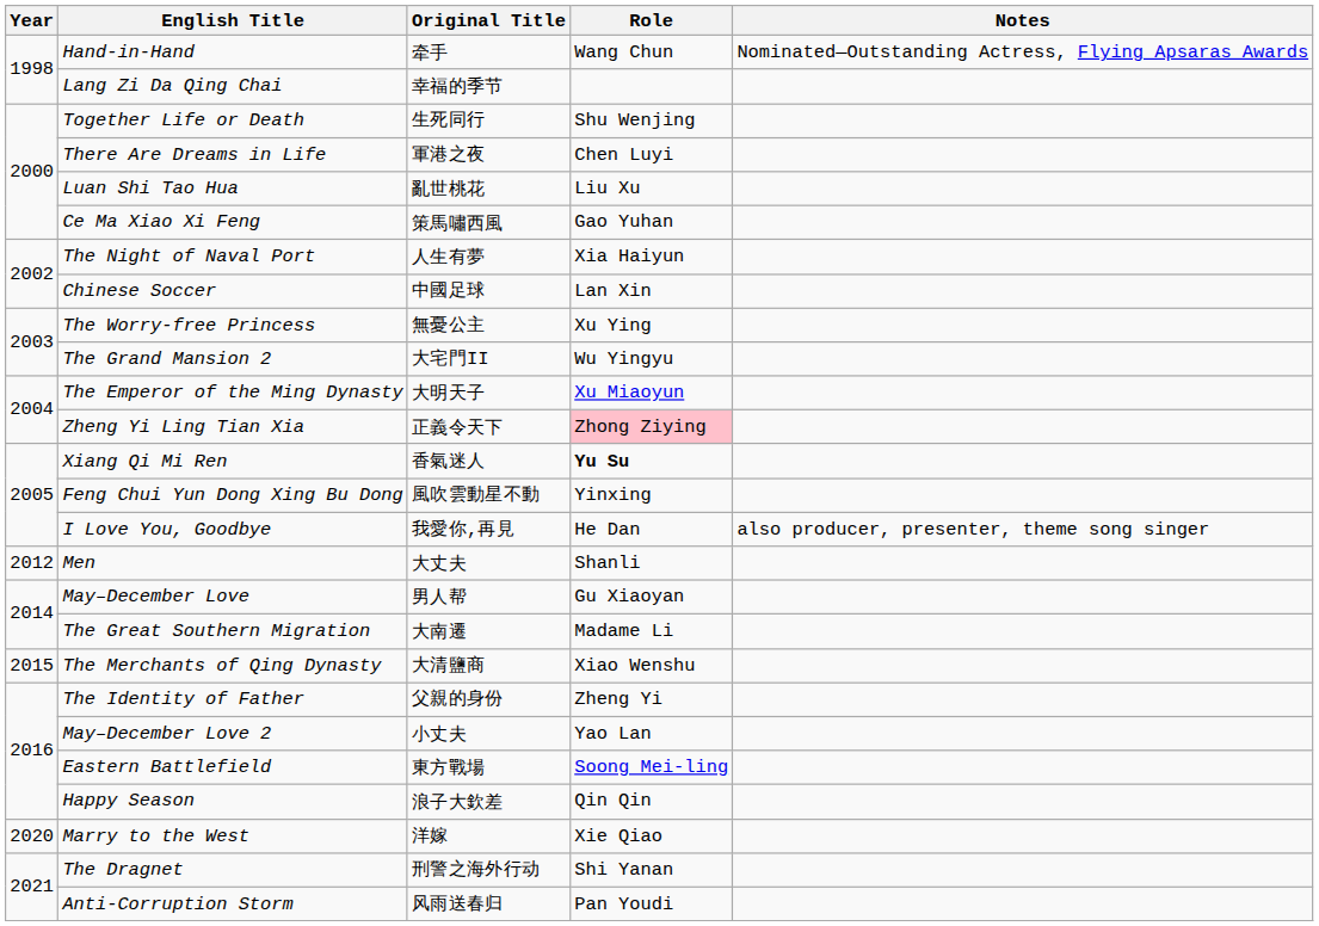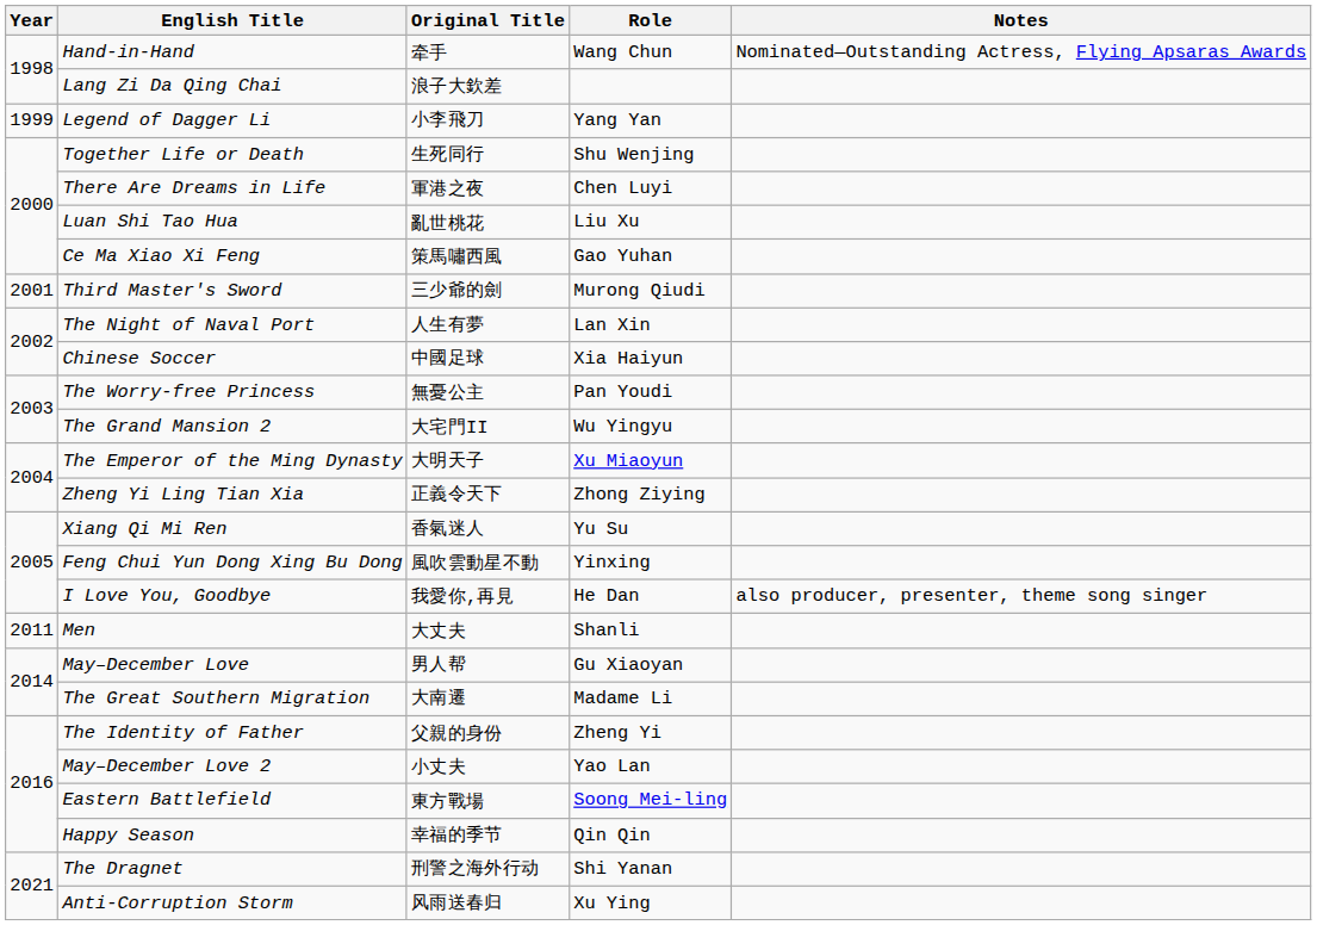Lang Zi Da Qing Chai | Original Title: 幸福的季节 -> 浪子大欽差
+ row: 1999 | Legend of Dagger Li | 小李飛刀 | Yang Yan
+ row: 2001 | Third Master's Sword | 三少爺的劍 | Murong Qiudi
The Night of Naval Port | Role: Xia Haiyun -> Lan Xin
Chinese Soccer | Role: Lan Xin -> Xia Haiyun
The Worry-free Princess | Role: Xu Ying -> Pan Youdi
Zheng Yi Ling Tian Xia | Role: pink background -> no background
Xiang Qi Mi Ren | Role: bold -> normal
Men | Year: 2012 -> 2011
- row: 2015 | The Merchants of Qing Dynasty | 大清鹽商 | Xiao Wenshu
Happy Season | Original Title: 浪子大欽差 -> 幸福的季节
- row: 2020 | Marry to the West | 洋嫁 | Xie Qiao
Anti-Corruption Storm | Role: Pan Youdi -> Xu Ying
